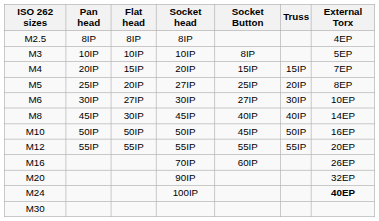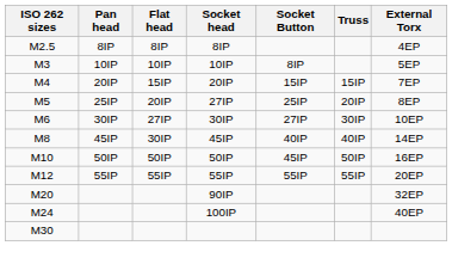- row: M16 | 70IP | 60IP | 26EP
100IP | External Torx: bold -> normal
